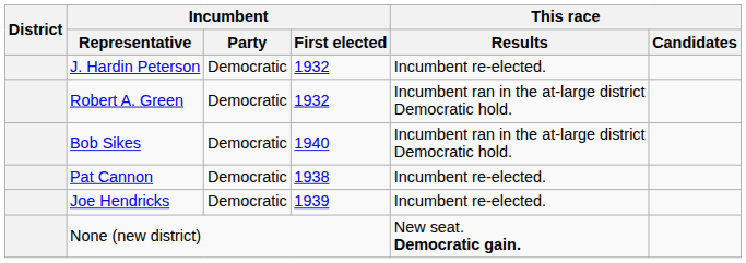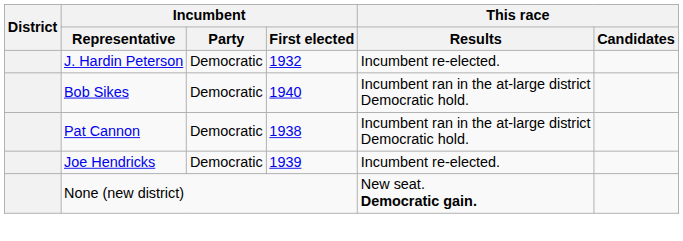- row: Robert A. Green | Democratic | 1932 | Incumbent ran in the at-large district Democratic hold.
Pat Cannon | This race / Results: Incumbent re-elected. -> Incumbent ran in the at-large district Democratic hold.
